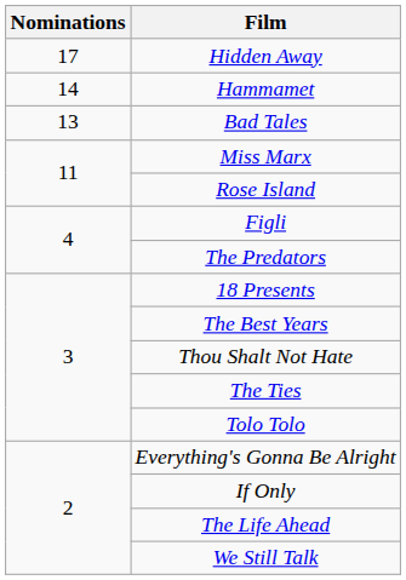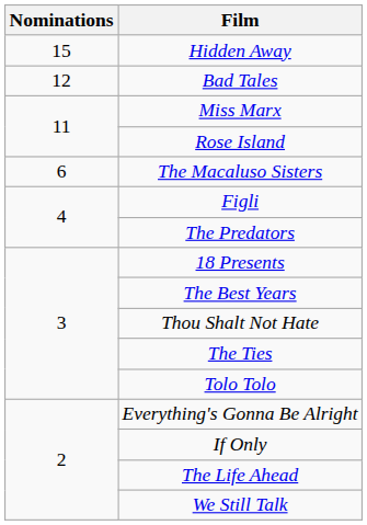Hidden Away | Nominations: 17 -> 15
- row: 14 | Hammamet
Bad Tales | Nominations: 13 -> 12
+ row: 6 | The Macaluso Sisters
